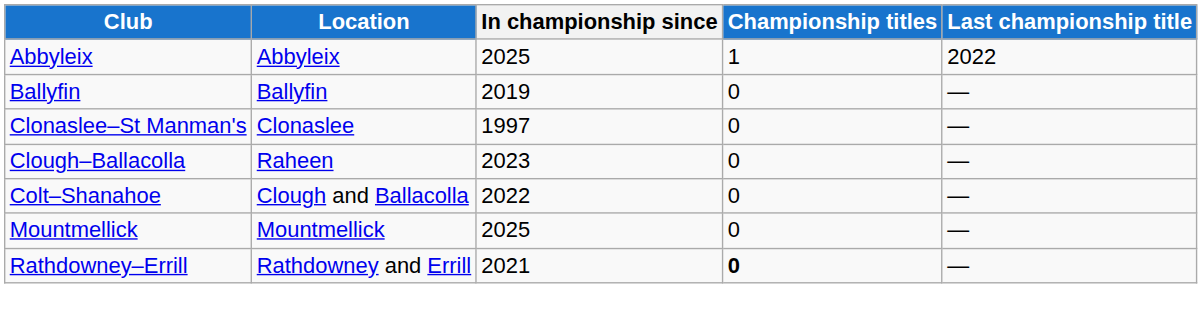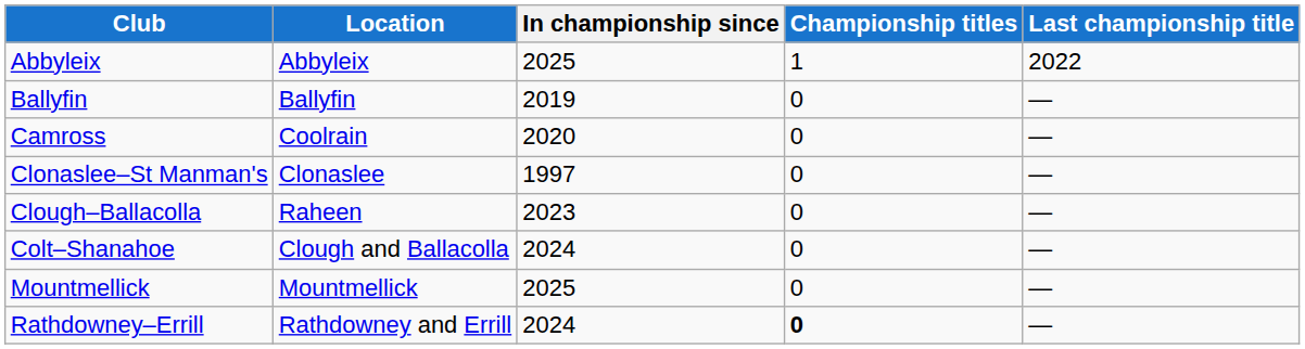+ row: Camross | Coolrain | 2020 | 0 | —
Colt–Shanahoe | In championship since: 2022 -> 2024
Rathdowney–Errill | In championship since: 2021 -> 2024
